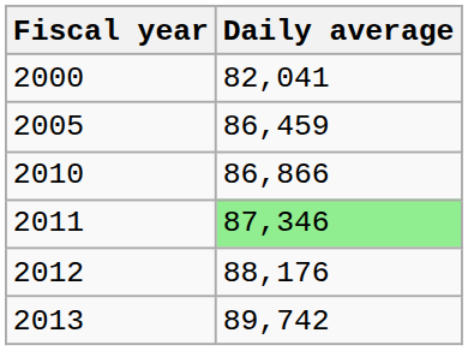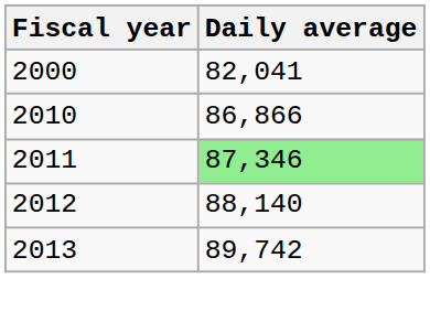- row: 2005 | 86,459
2012 | Daily average: 88,176 -> 88,140
